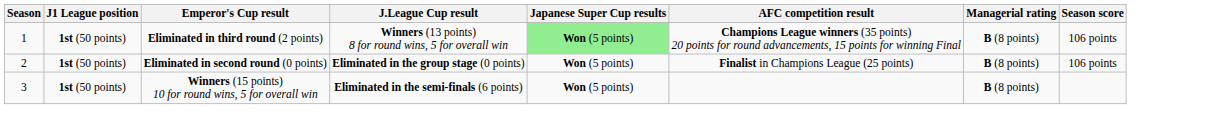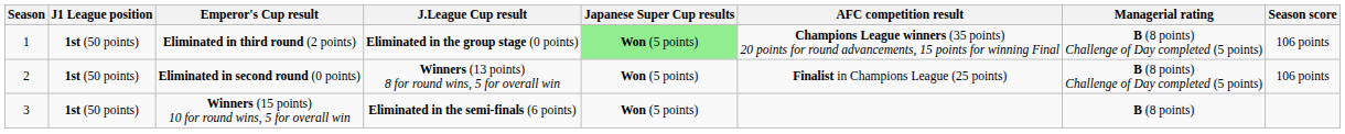Eliminated in third round (2 points) | J.League Cup result: Winners (13 points) 8 for round wins, 5 for overall win -> Eliminated in the group stage (0 points)
Eliminated in third round (2 points) | Managerial rating: B (8 points) -> B (8 points) Challenge of Day completed (5 points)
Eliminated in second round (0 points) | J.League Cup result: Eliminated in the group stage (0 points) -> Winners (13 points) 8 for round wins, 5 for overall win
Eliminated in second round (0 points) | Managerial rating: B (8 points) -> B (8 points) Challenge of Day completed (5 points)
